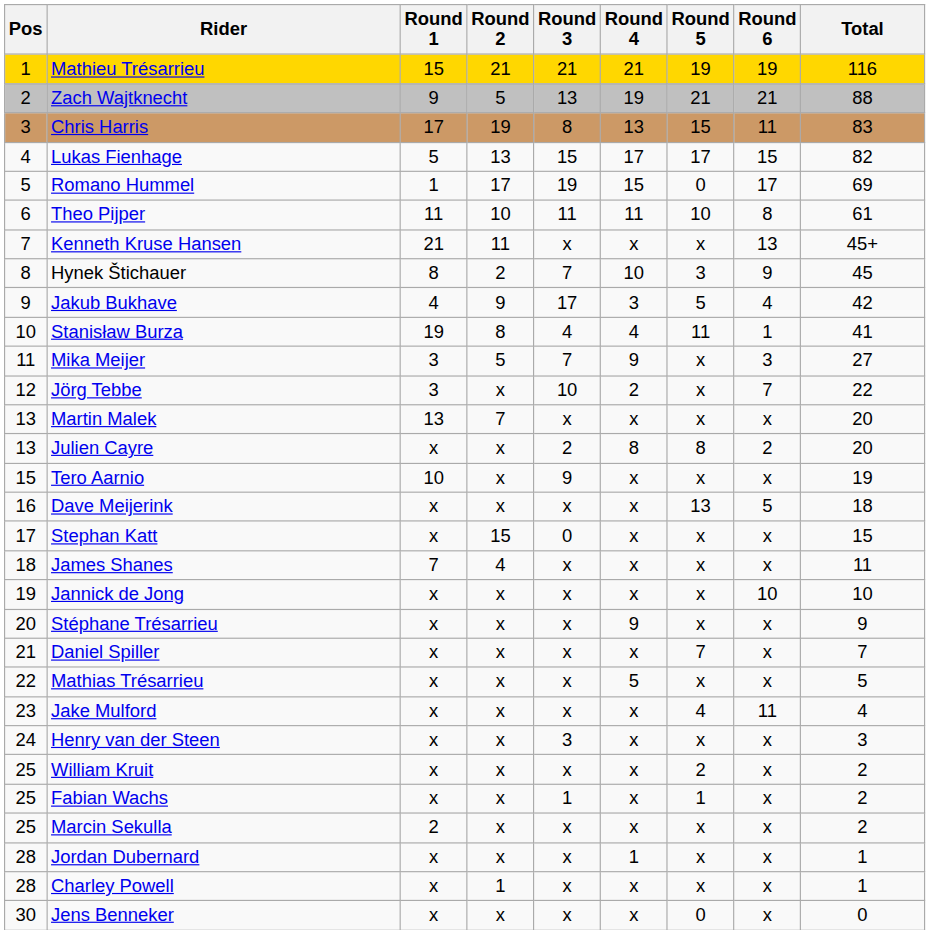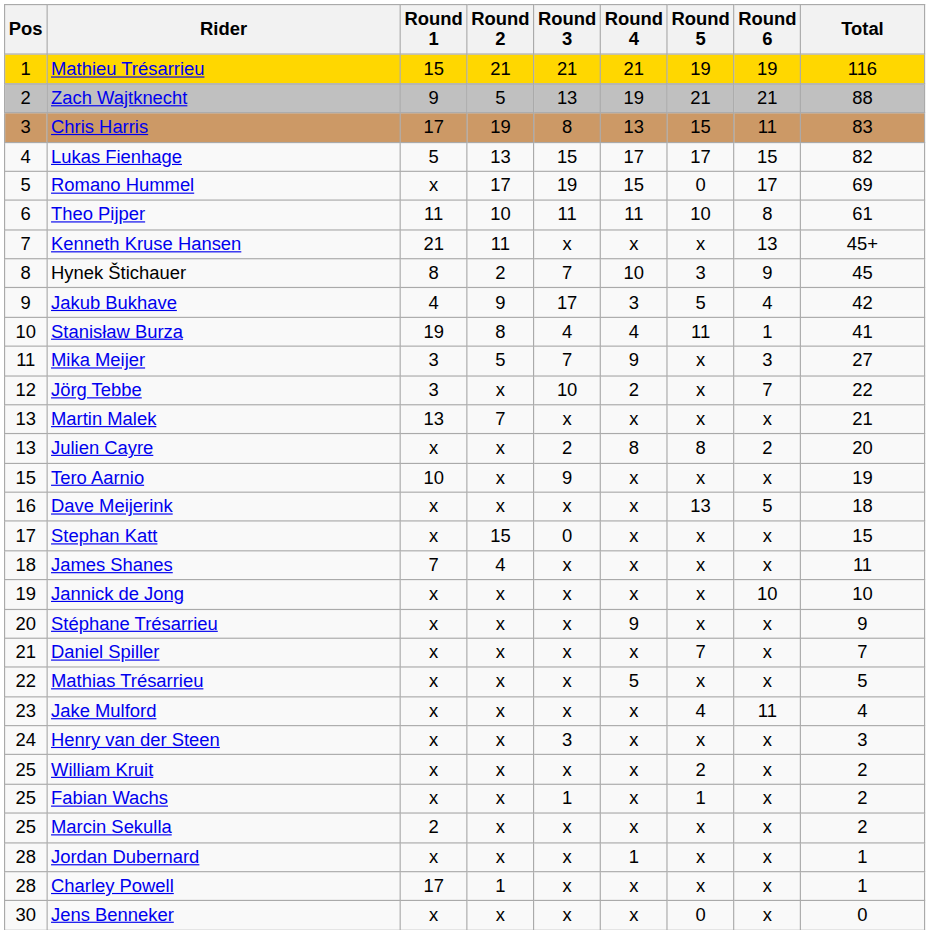Romano Hummel | Round 1: 1 -> x
Martin Malek | Total: 20 -> 21
Charley Powell | Round 1: x -> 17
